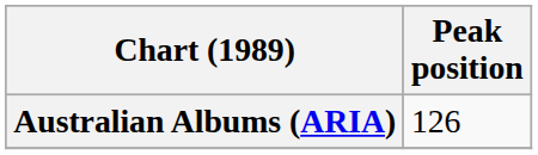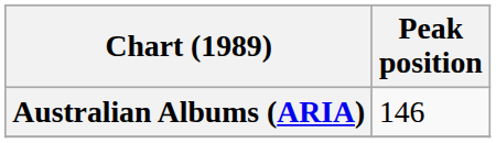Australian Albums (ARIA) | Peak position: 126 -> 146
